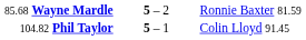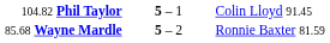rows swapped: 104.82 Phil Taylor <-> 85.68 Wayne Mardle
